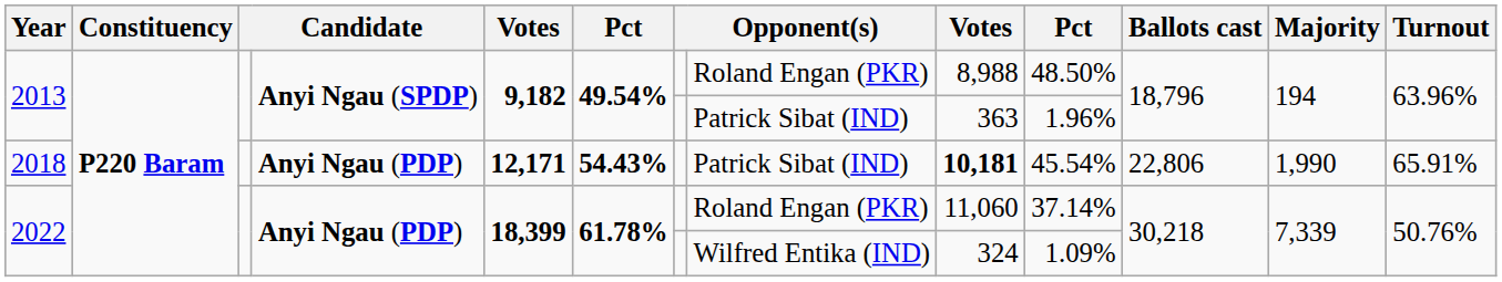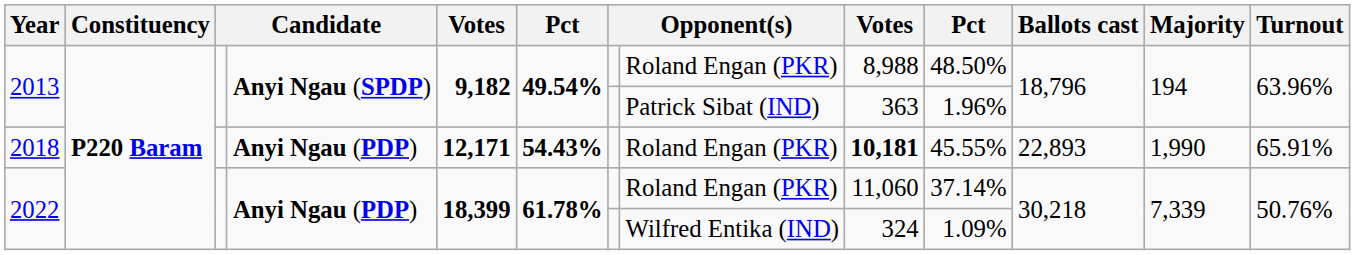2018 | column 8: Patrick Sibat (IND) -> Roland Engan (PKR)
2018 | column 10: 45.54% -> 45.55%
2018 | Ballots cast: 22,806 -> 22,893
